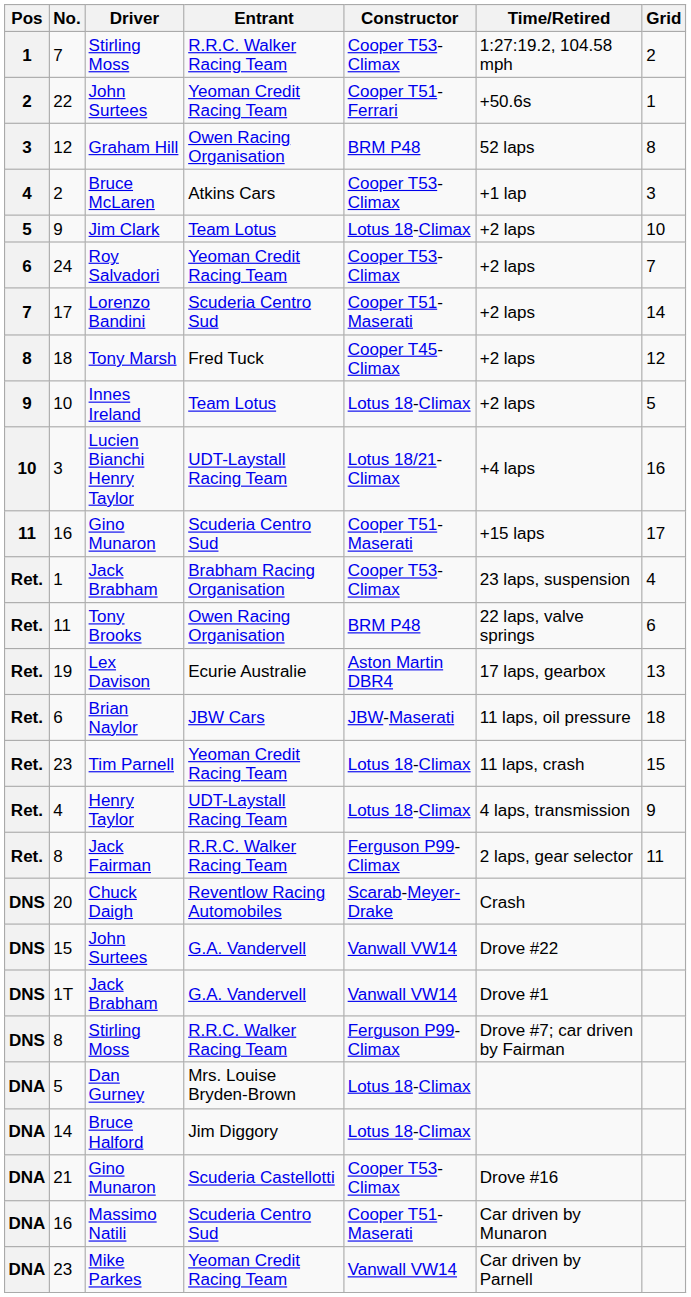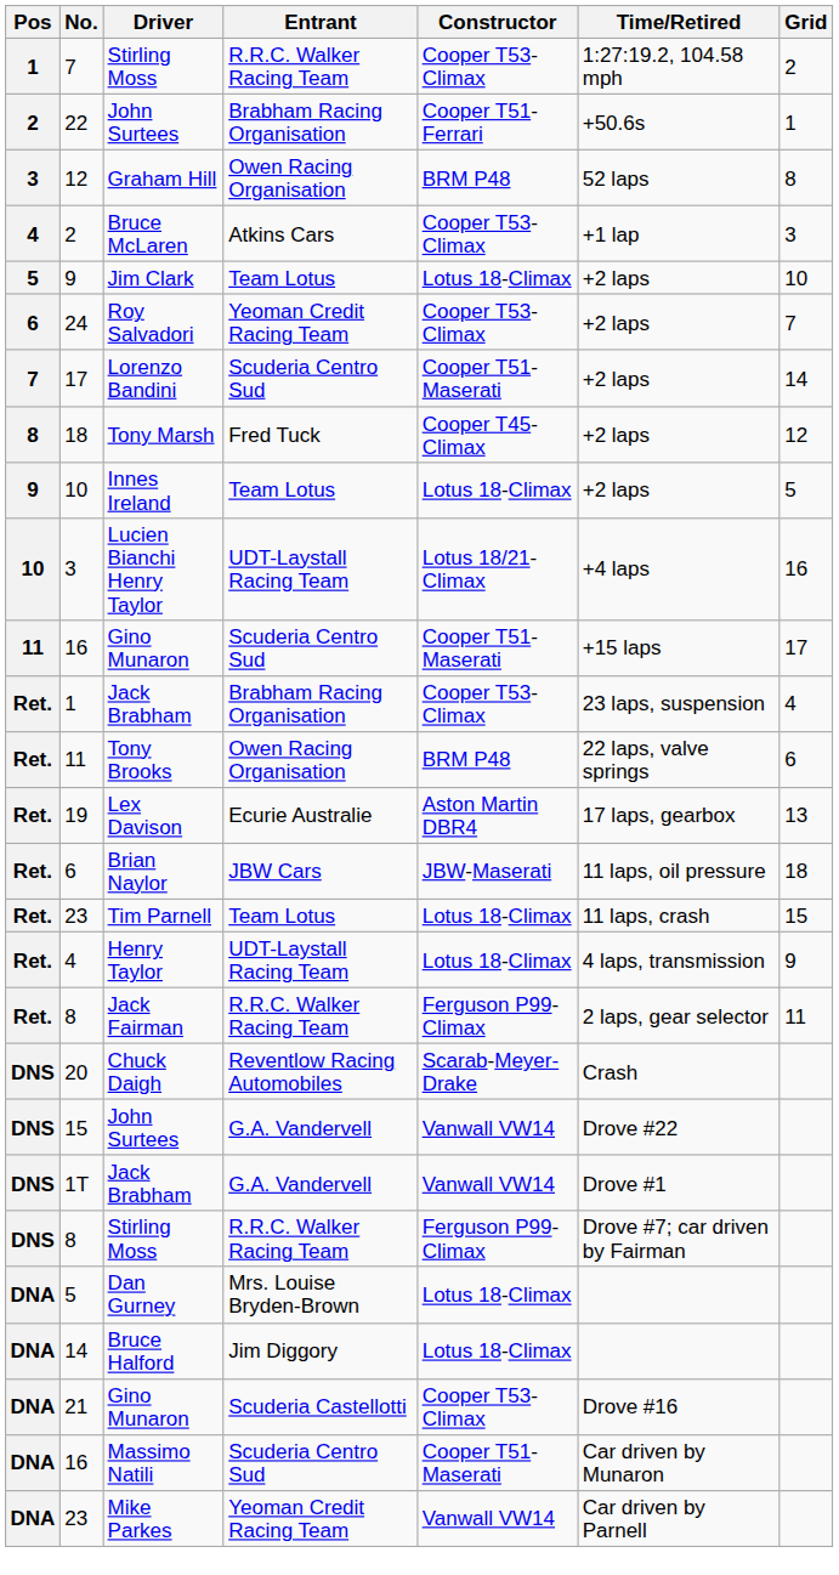22 | Entrant: Yeoman Credit Racing Team -> Brabham Racing Organisation
23 / Tim Parnell | Entrant: Yeoman Credit Racing Team -> Team Lotus
